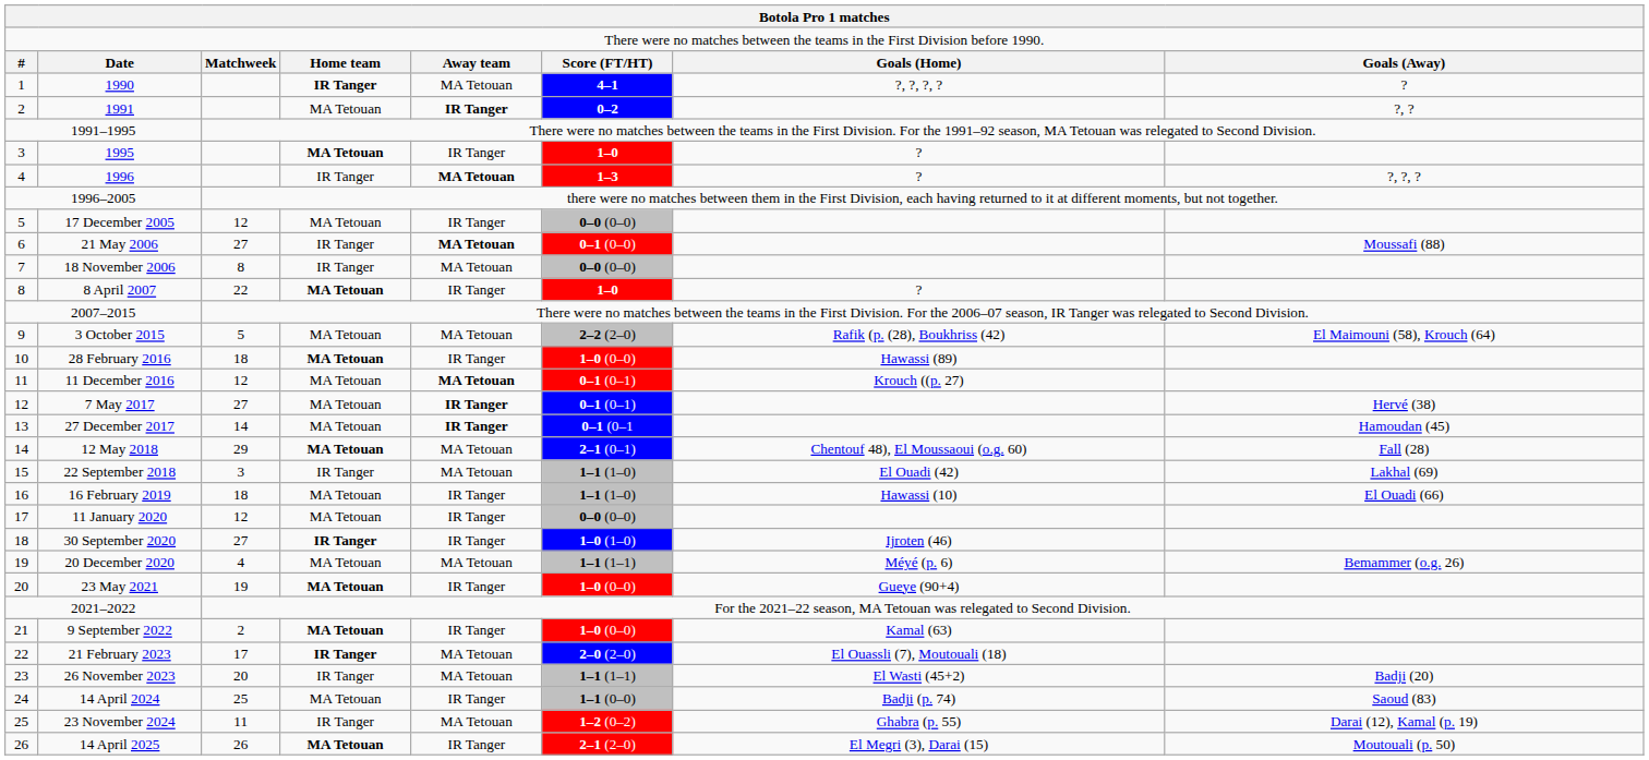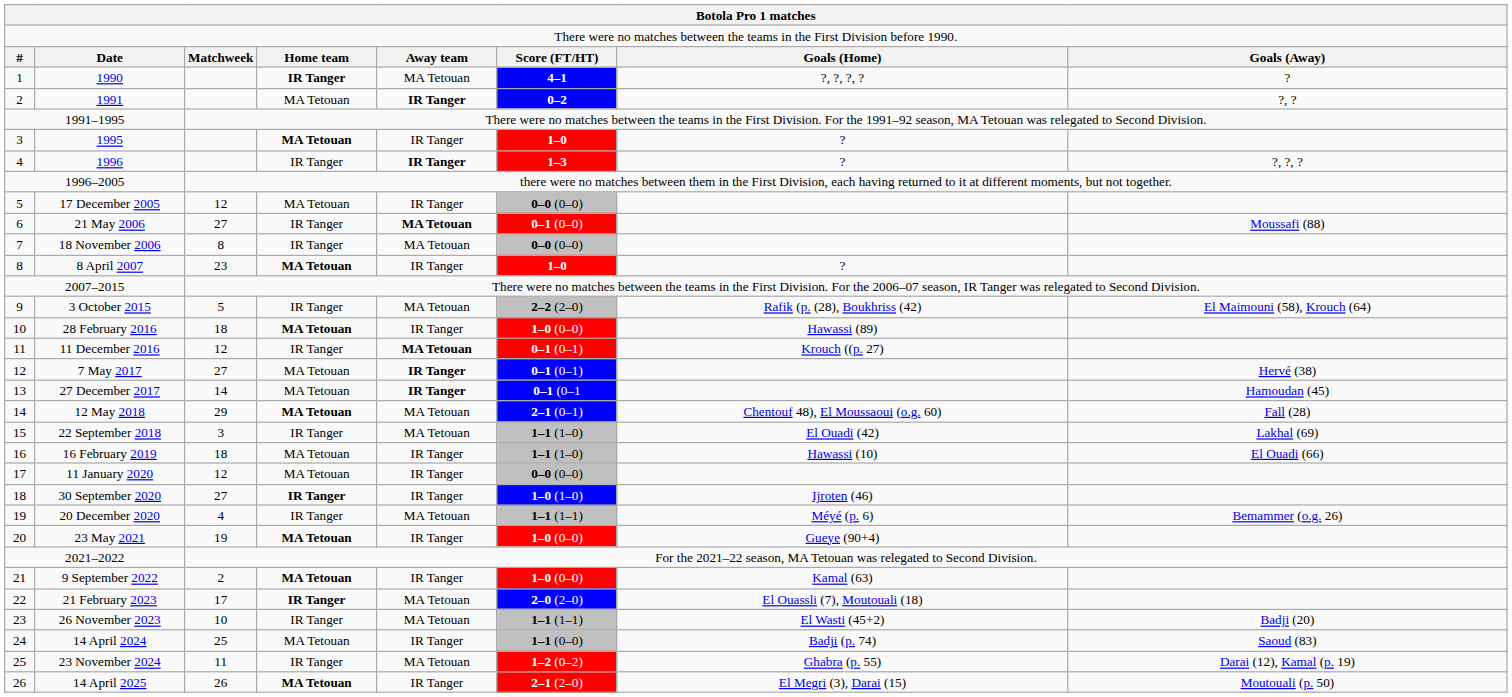1996 | column 5: MA Tetouan -> IR Tanger
8 April 2007 | column 3: 22 -> 23
3 October 2015 | column 4: MA Tetouan -> IR Tanger
11 December 2016 | column 4: MA Tetouan -> IR Tanger
20 December 2020 | column 4: MA Tetouan -> IR Tanger
26 November 2023 | column 3: 20 -> 10
